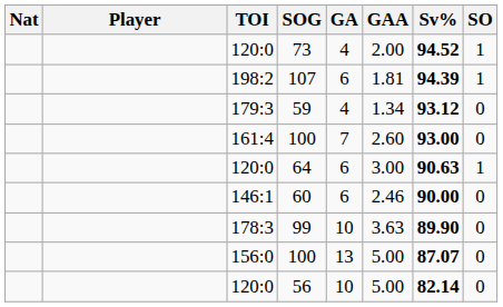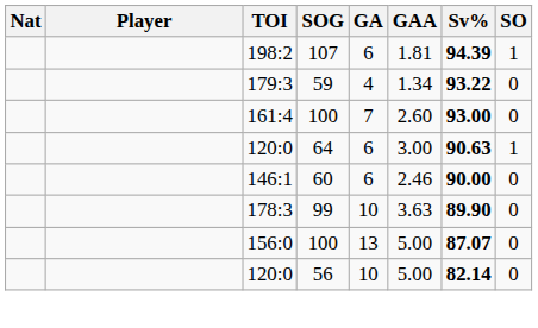- row: 120:0 | 73 | 4 | 2.00 | 94.52 | 1
59 | Sv%: 93.12 -> 93.22
